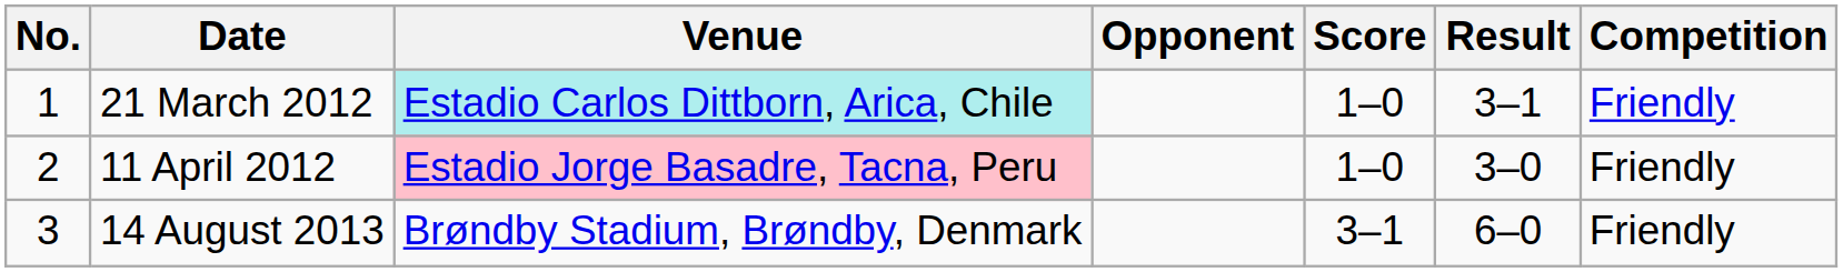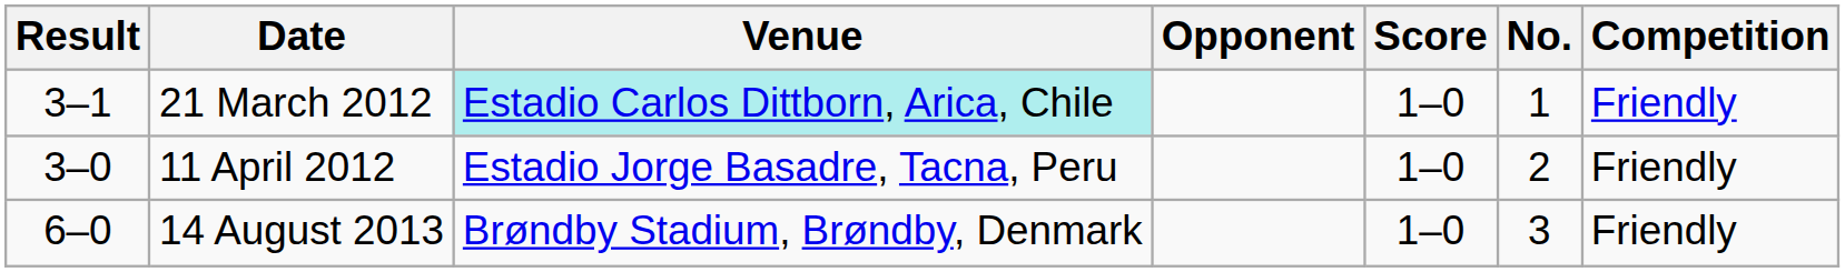columns swapped: No. <-> Result
11 April 2012 | Venue: pink background -> no background
14 August 2013 | Score: 3–1 -> 1–0
